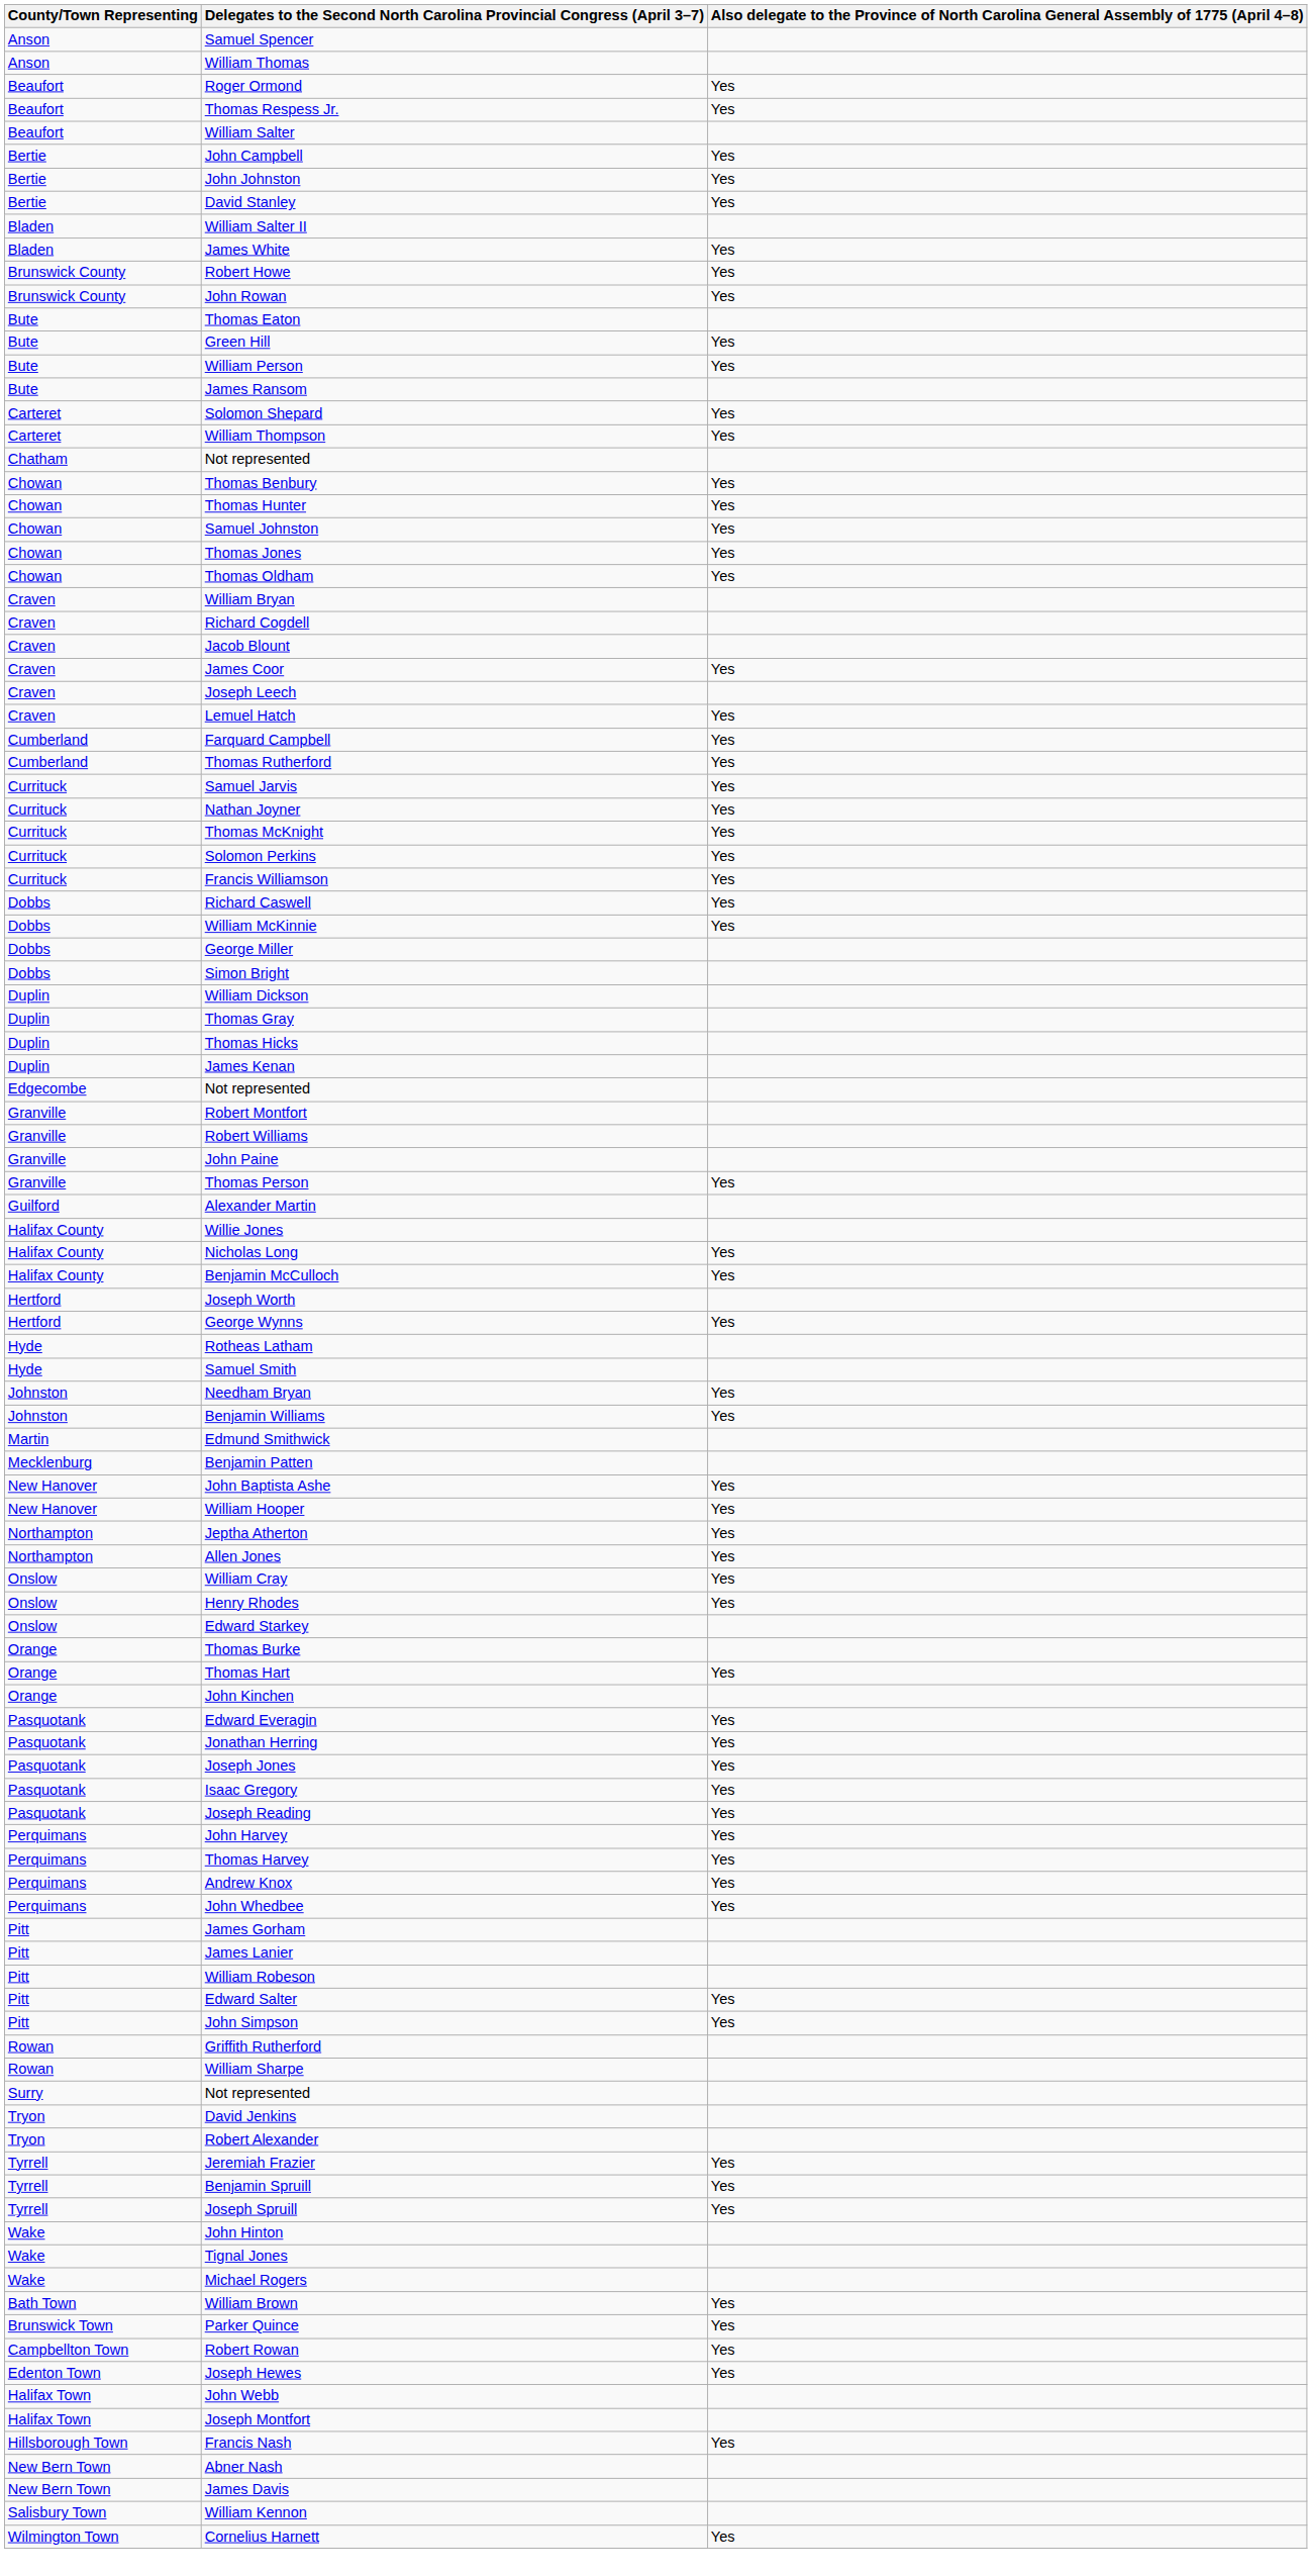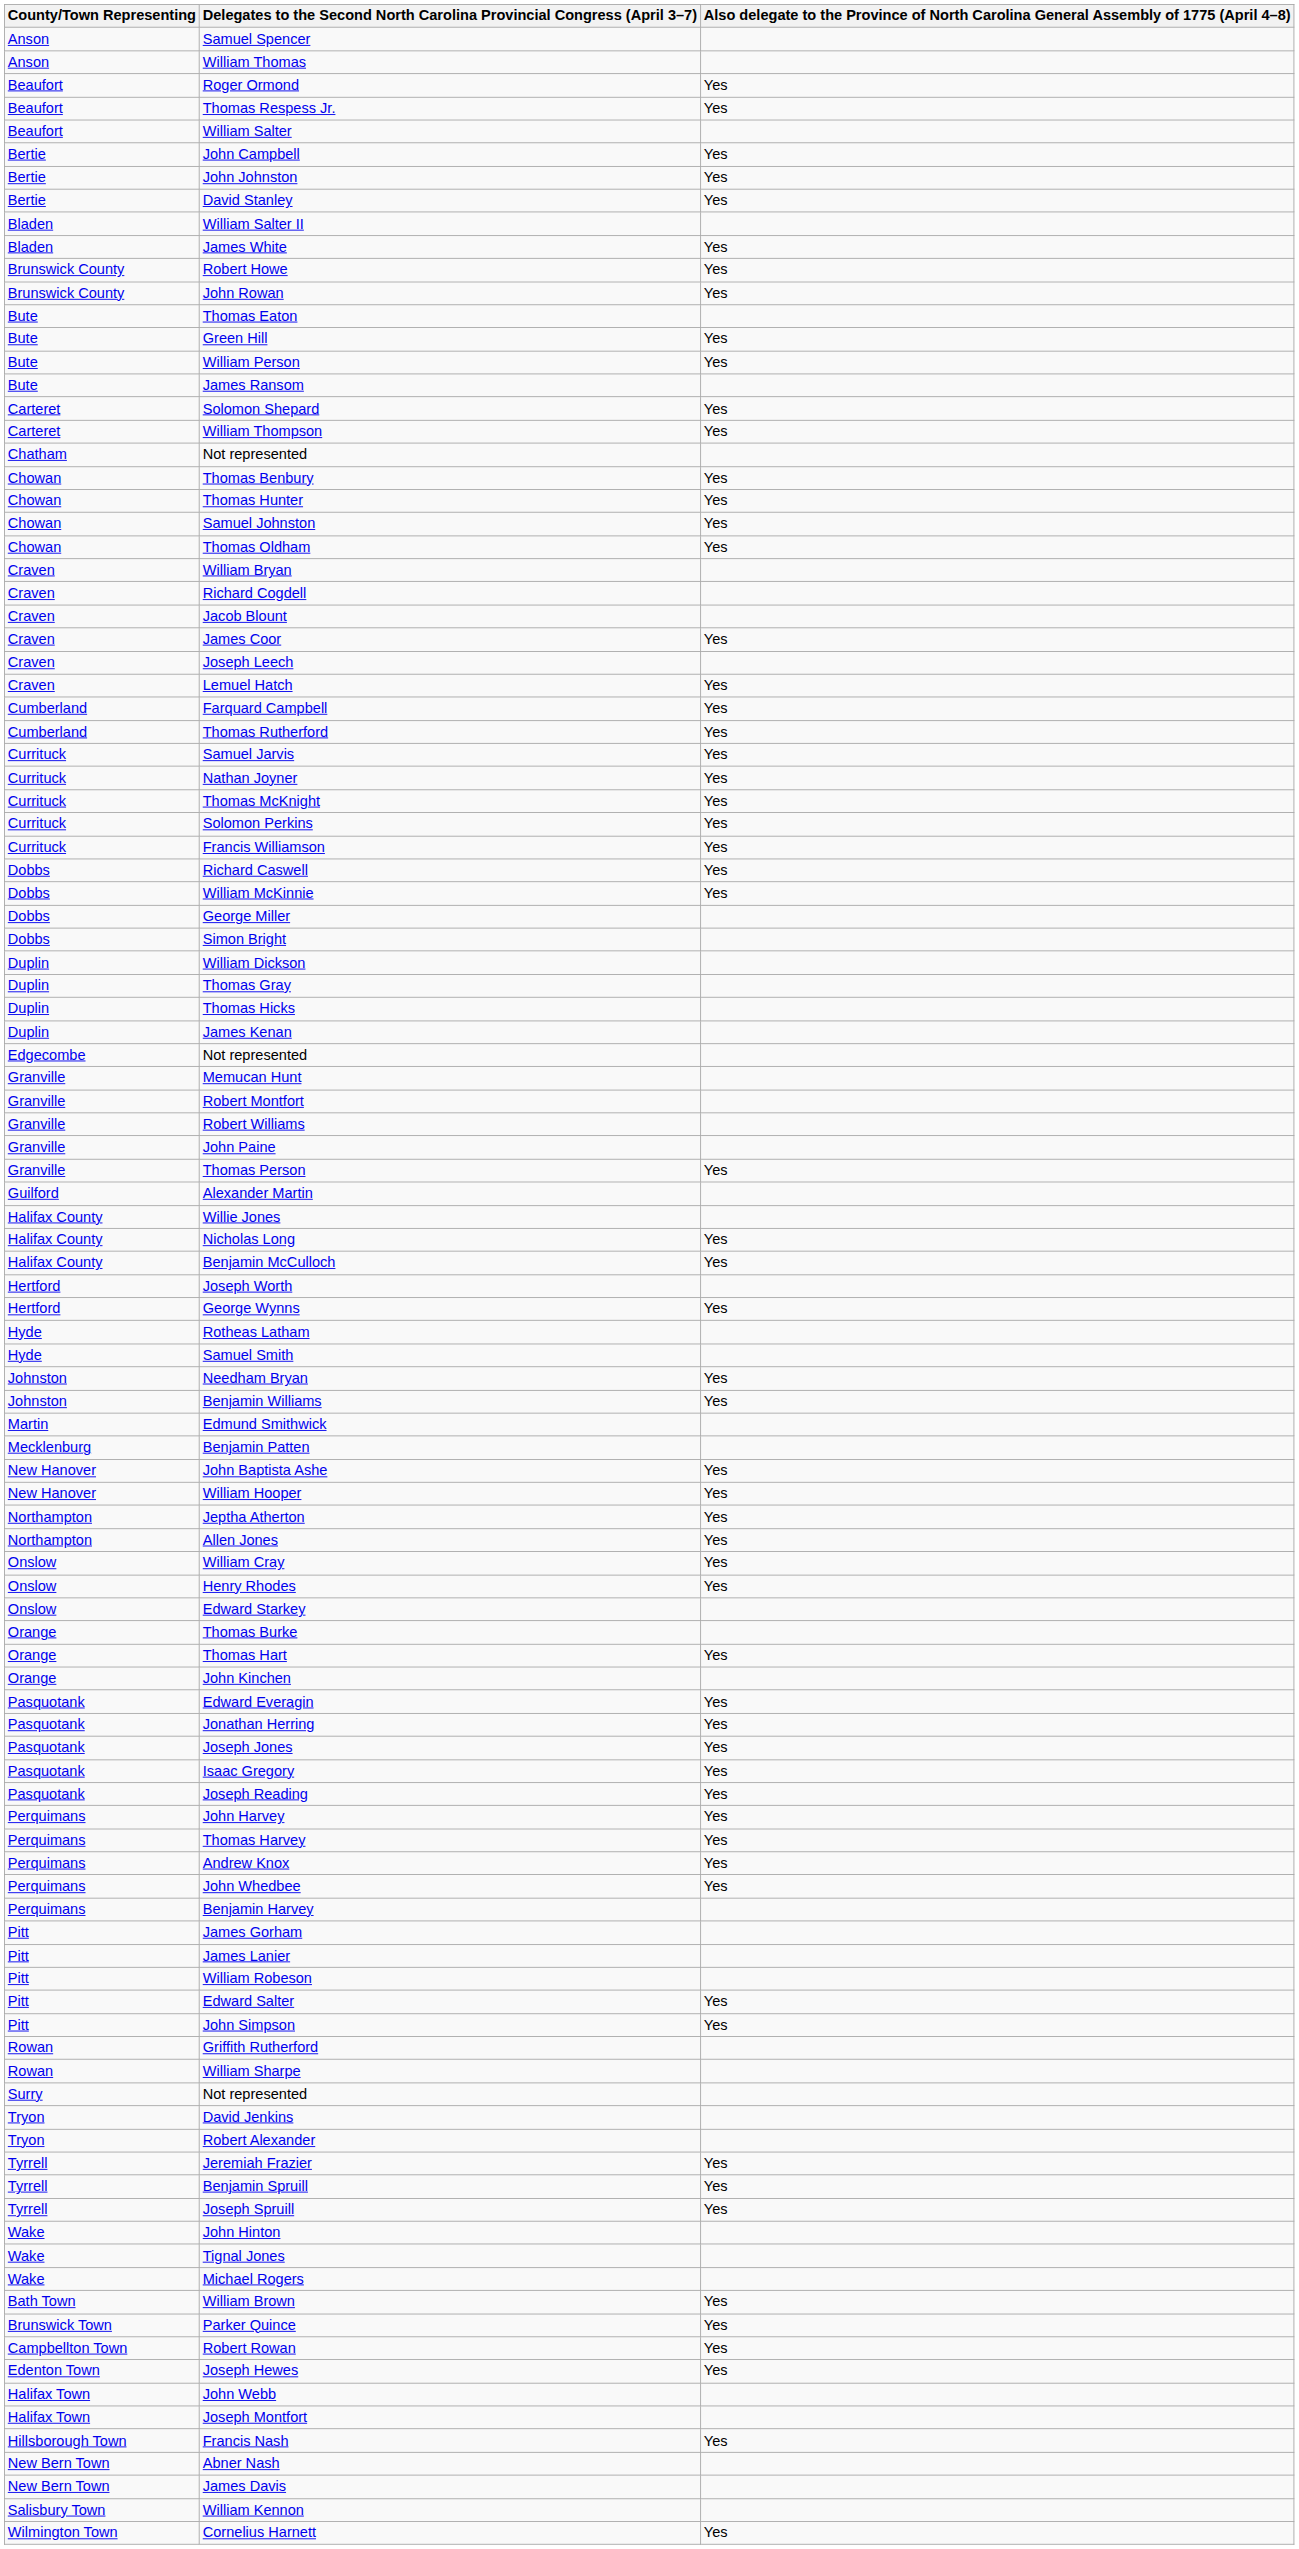- row: Chowan | Thomas Jones | Yes
+ row: Granville | Memucan Hunt
+ row: Perquimans | Benjamin Harvey
